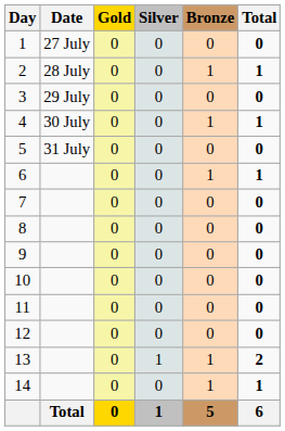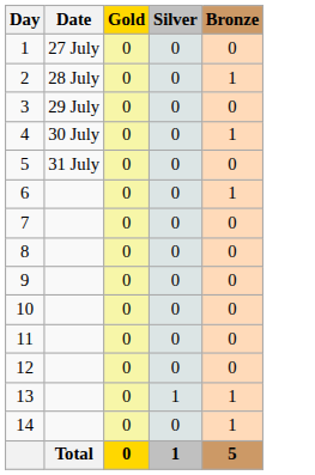- column: Total | 0 | 1 | 0 | 1 | 0 | 1 | 0 | 0 | 0 | 0 | 0 | 0 | 2 | 1 | 6
